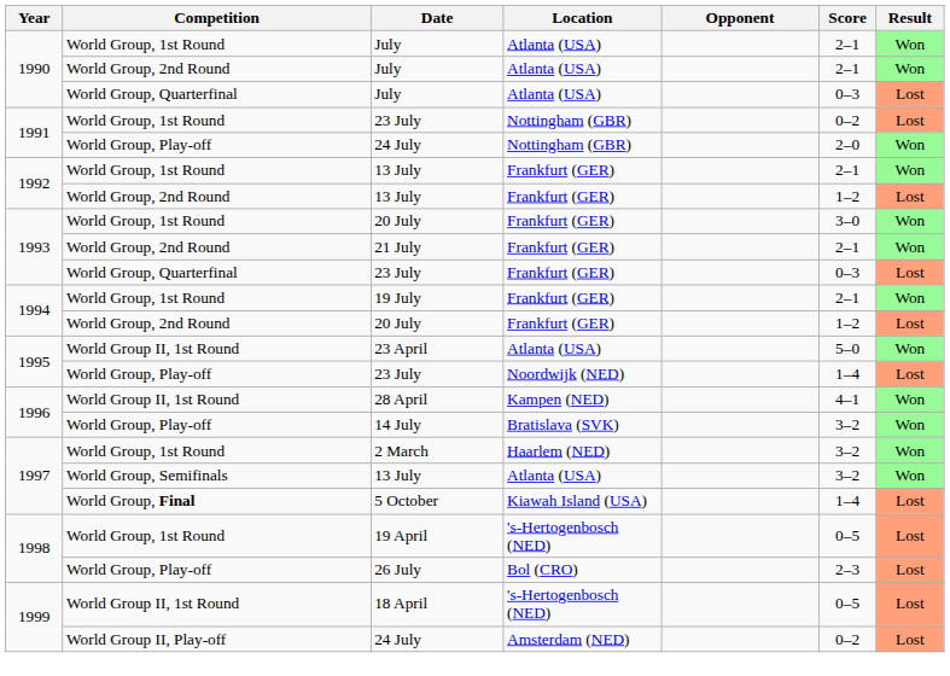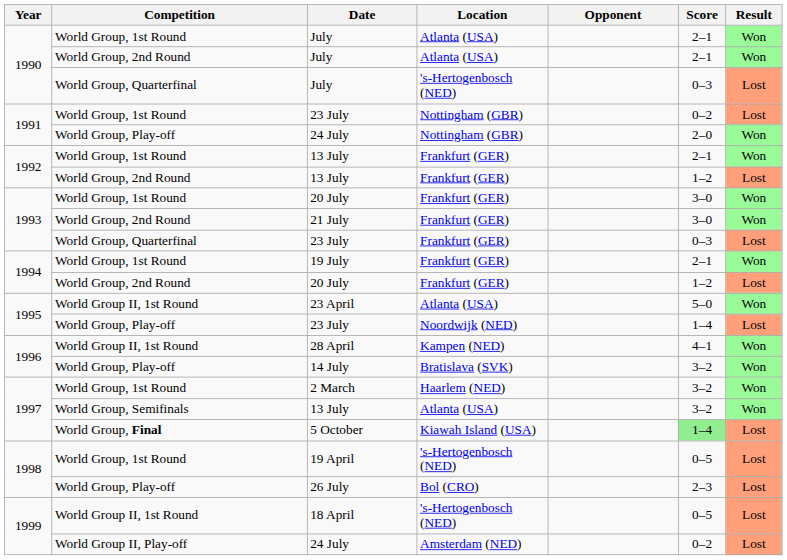World Group, Quarterfinal / July | Location: Atlanta (USA) -> 's-Hertogenbosch (NED)
21 July | Score: 2–1 -> 3–0
5 October | Score: no background -> lightgreen background
